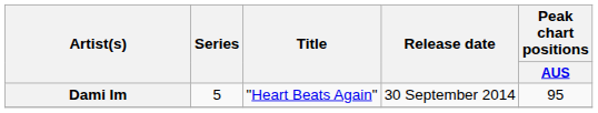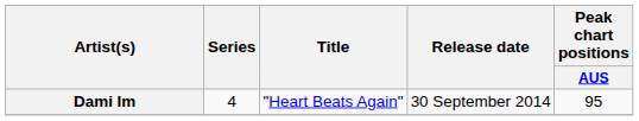Dami Im | Series: 5 -> 4
